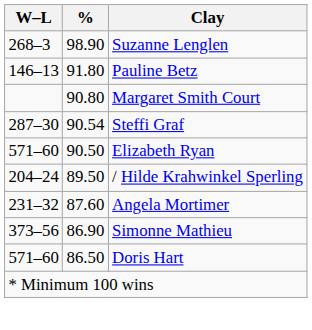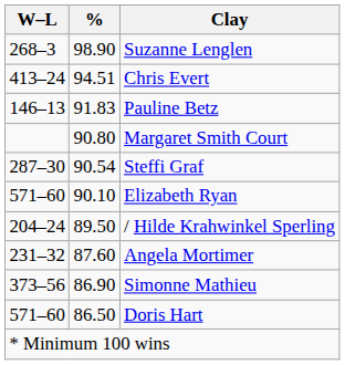+ row: 413–24 | 94.51 | Chris Evert
Pauline Betz | %: 91.80 -> 91.83
Elizabeth Ryan | %: 90.50 -> 90.10
